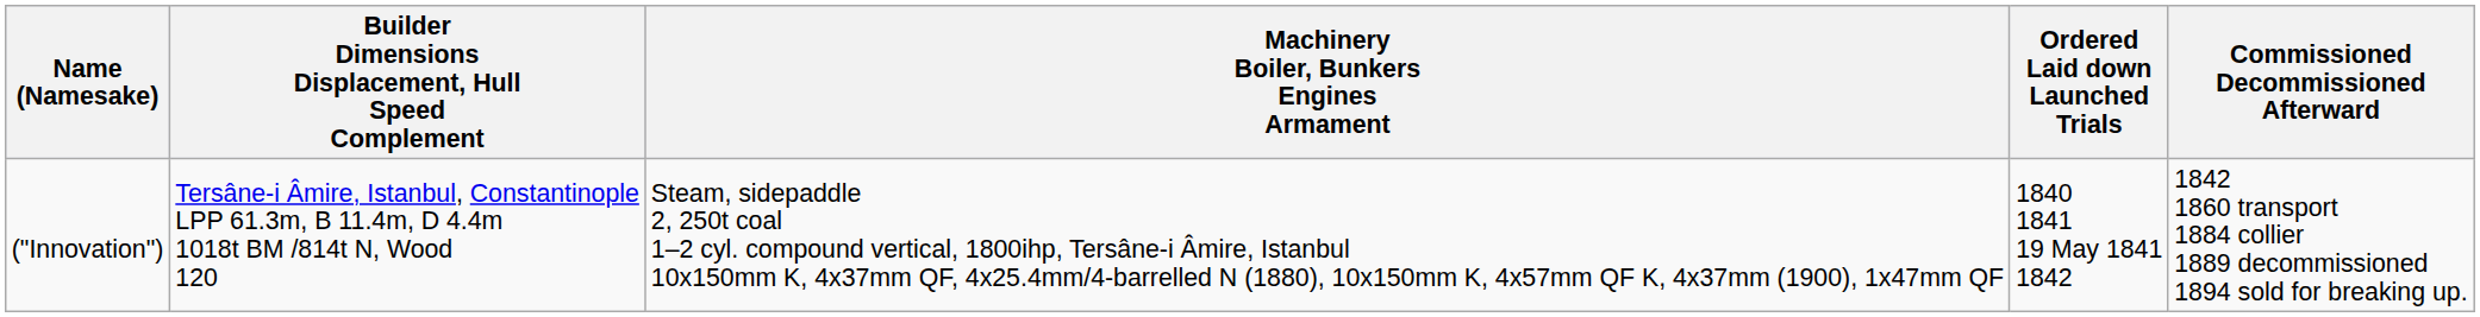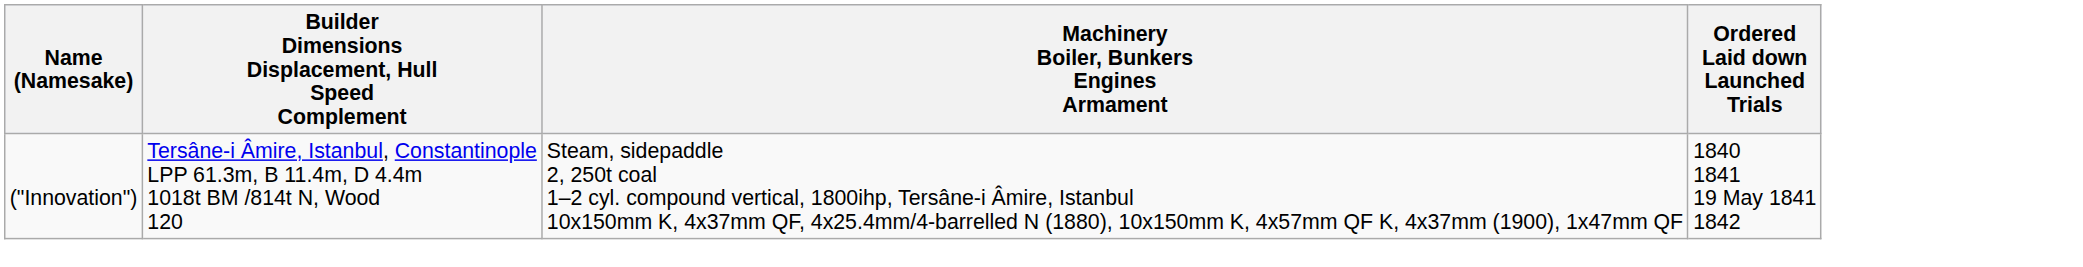- column: Commissioned Decommissioned Afterward | 1842 1860 transport 1884 collier 1889 decommissioned 1894 sold for breaking up.
